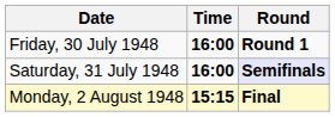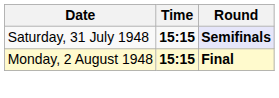- row: Friday, 30 July 1948 | 16:00 | Round 1
Saturday, 31 July 1948 | Time: 16:00 -> 15:15
